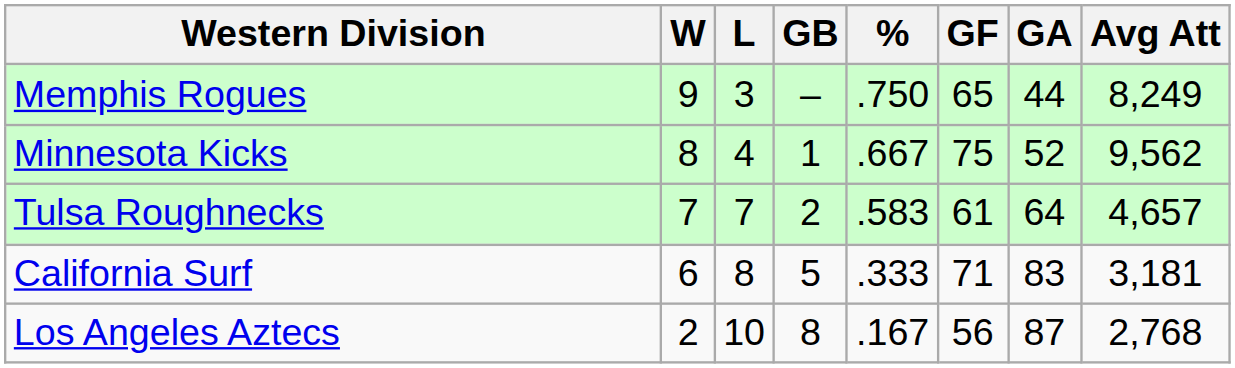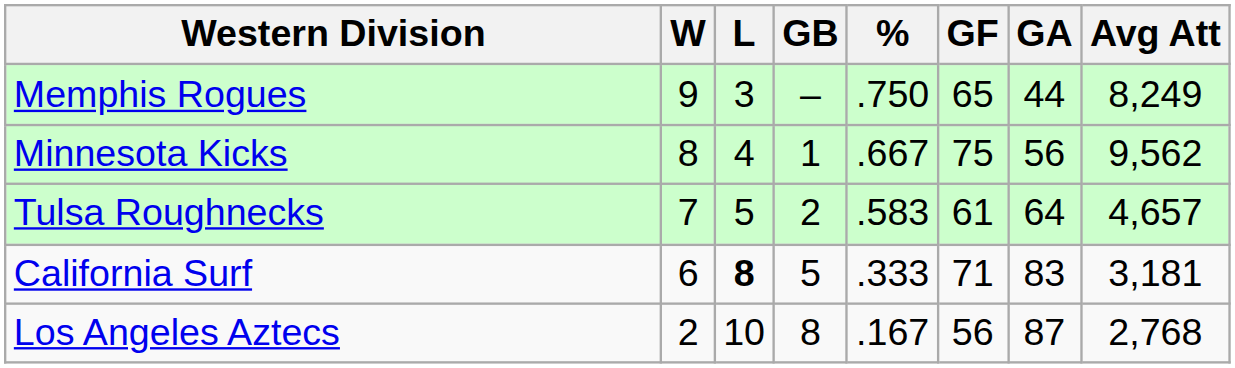Minnesota Kicks | GA: 52 -> 56
Tulsa Roughnecks | L: 7 -> 5
California Surf | L: normal -> bold
